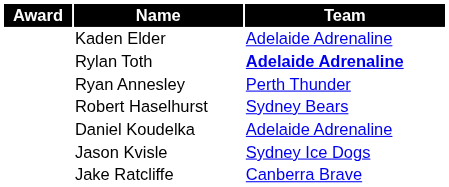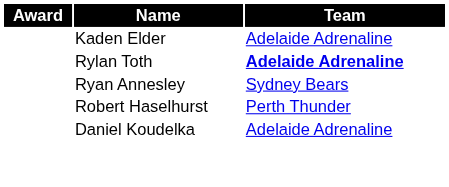Ryan Annesley | Team: Perth Thunder -> Sydney Bears
Robert Haselhurst | Team: Sydney Bears -> Perth Thunder
- row: Jason Kvisle | Sydney Ice Dogs
- row: Jake Ratcliffe | Canberra Brave
